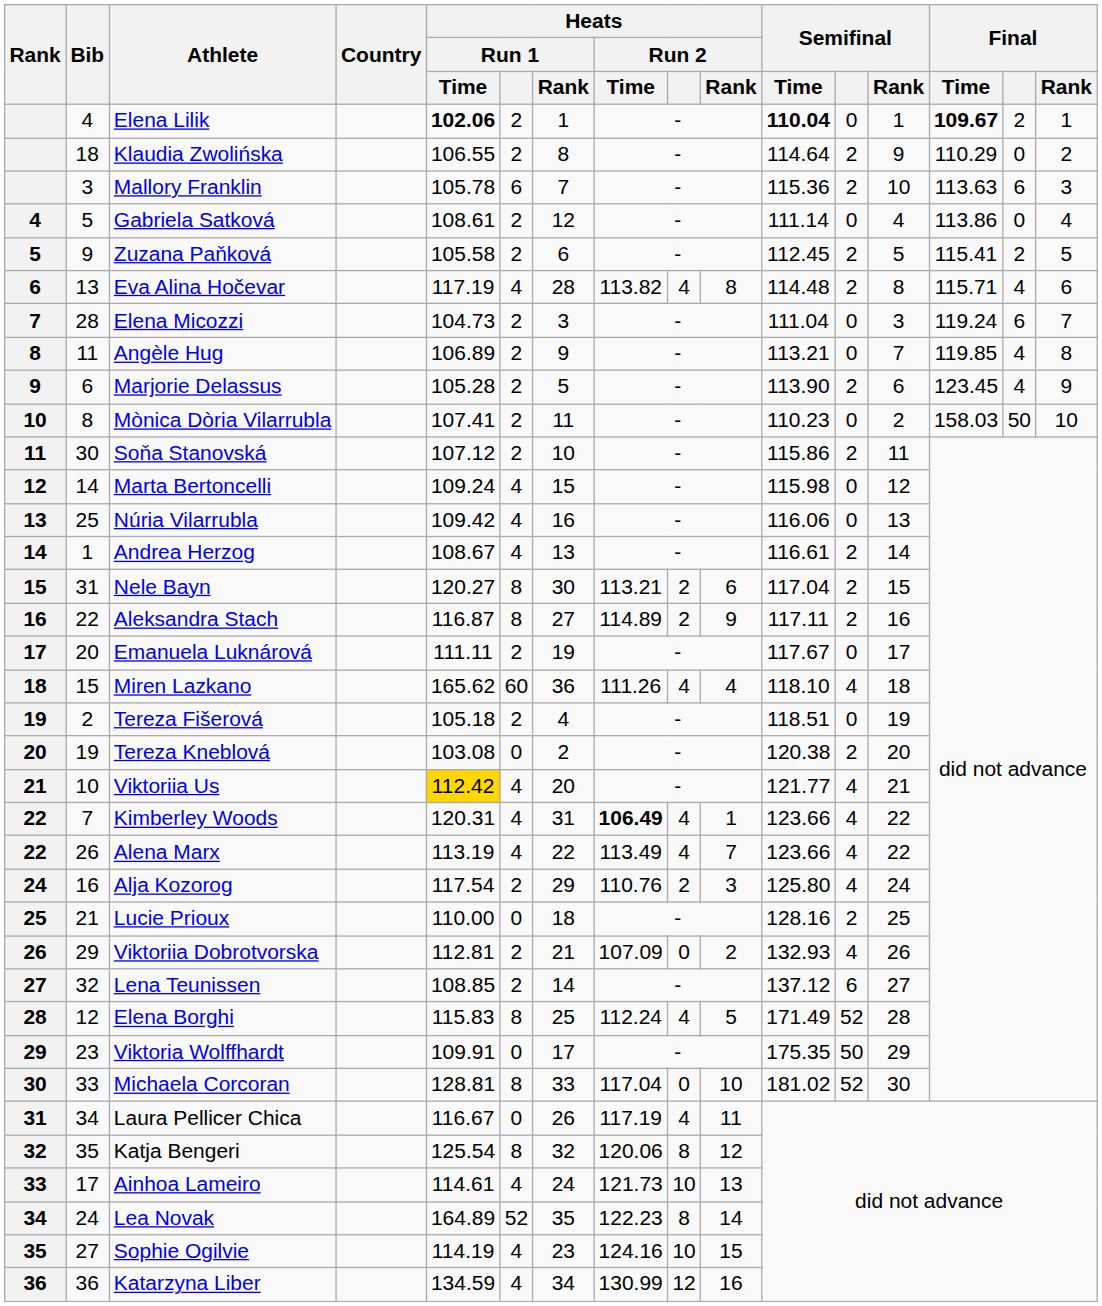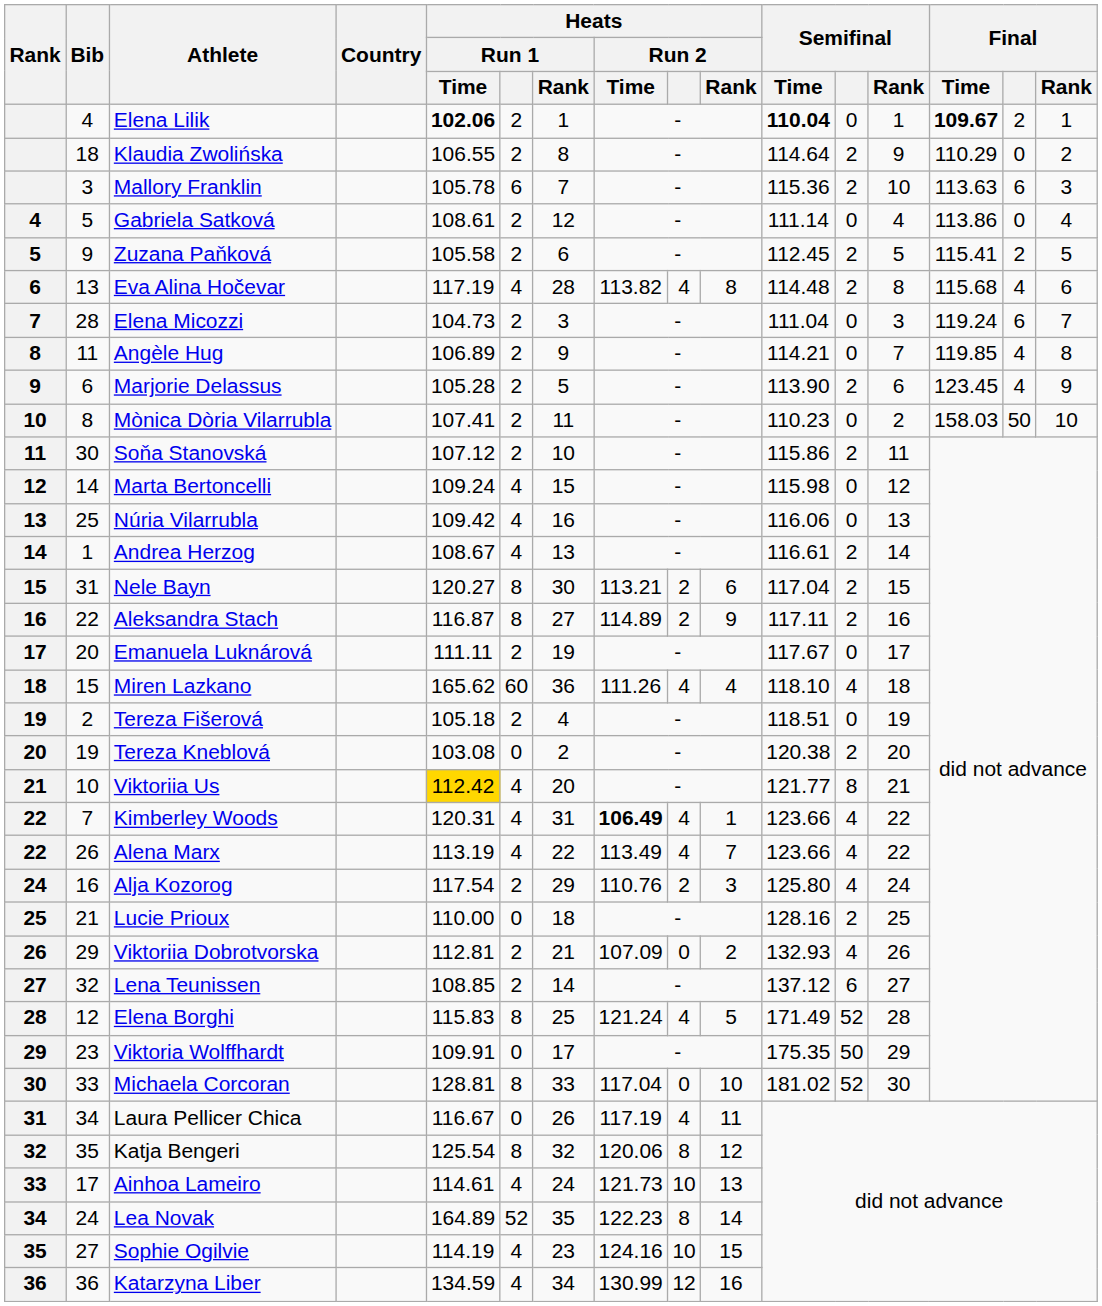Eva Alina Hočevar | Final / Time: 115.71 -> 115.68
Angèle Hug | Semifinal / Time: 113.21 -> 114.21
Viktoriia Us | Semifinal: 4 -> 8
Elena Borghi | Heats / Run 2 / Time: 112.24 -> 121.24
